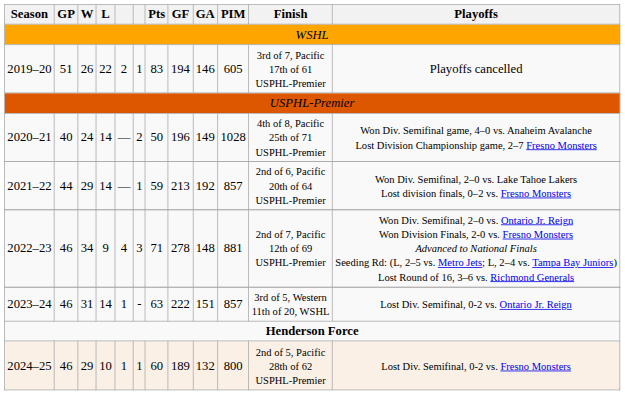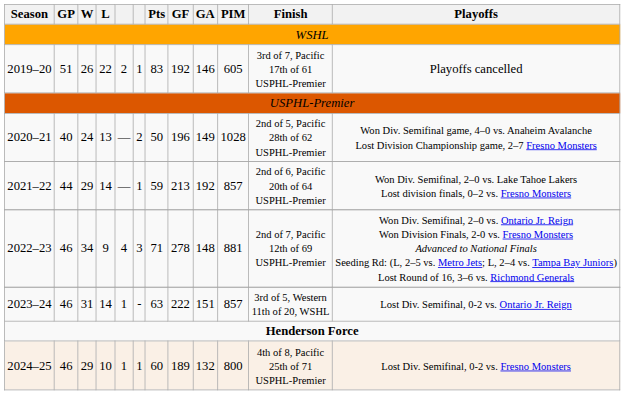2019–20 | GF: 194 -> 192
2020–21 | L: 14 -> 13
2020–21 | Finish: 4th of 8, Pacific 25th of 71 USPHL-Premier -> 2nd of 5, Pacific 28th of 62 USPHL-Premier
2024–25 | Finish: 2nd of 5, Pacific 28th of 62 USPHL-Premier -> 4th of 8, Pacific 25th of 71 USPHL-Premier
